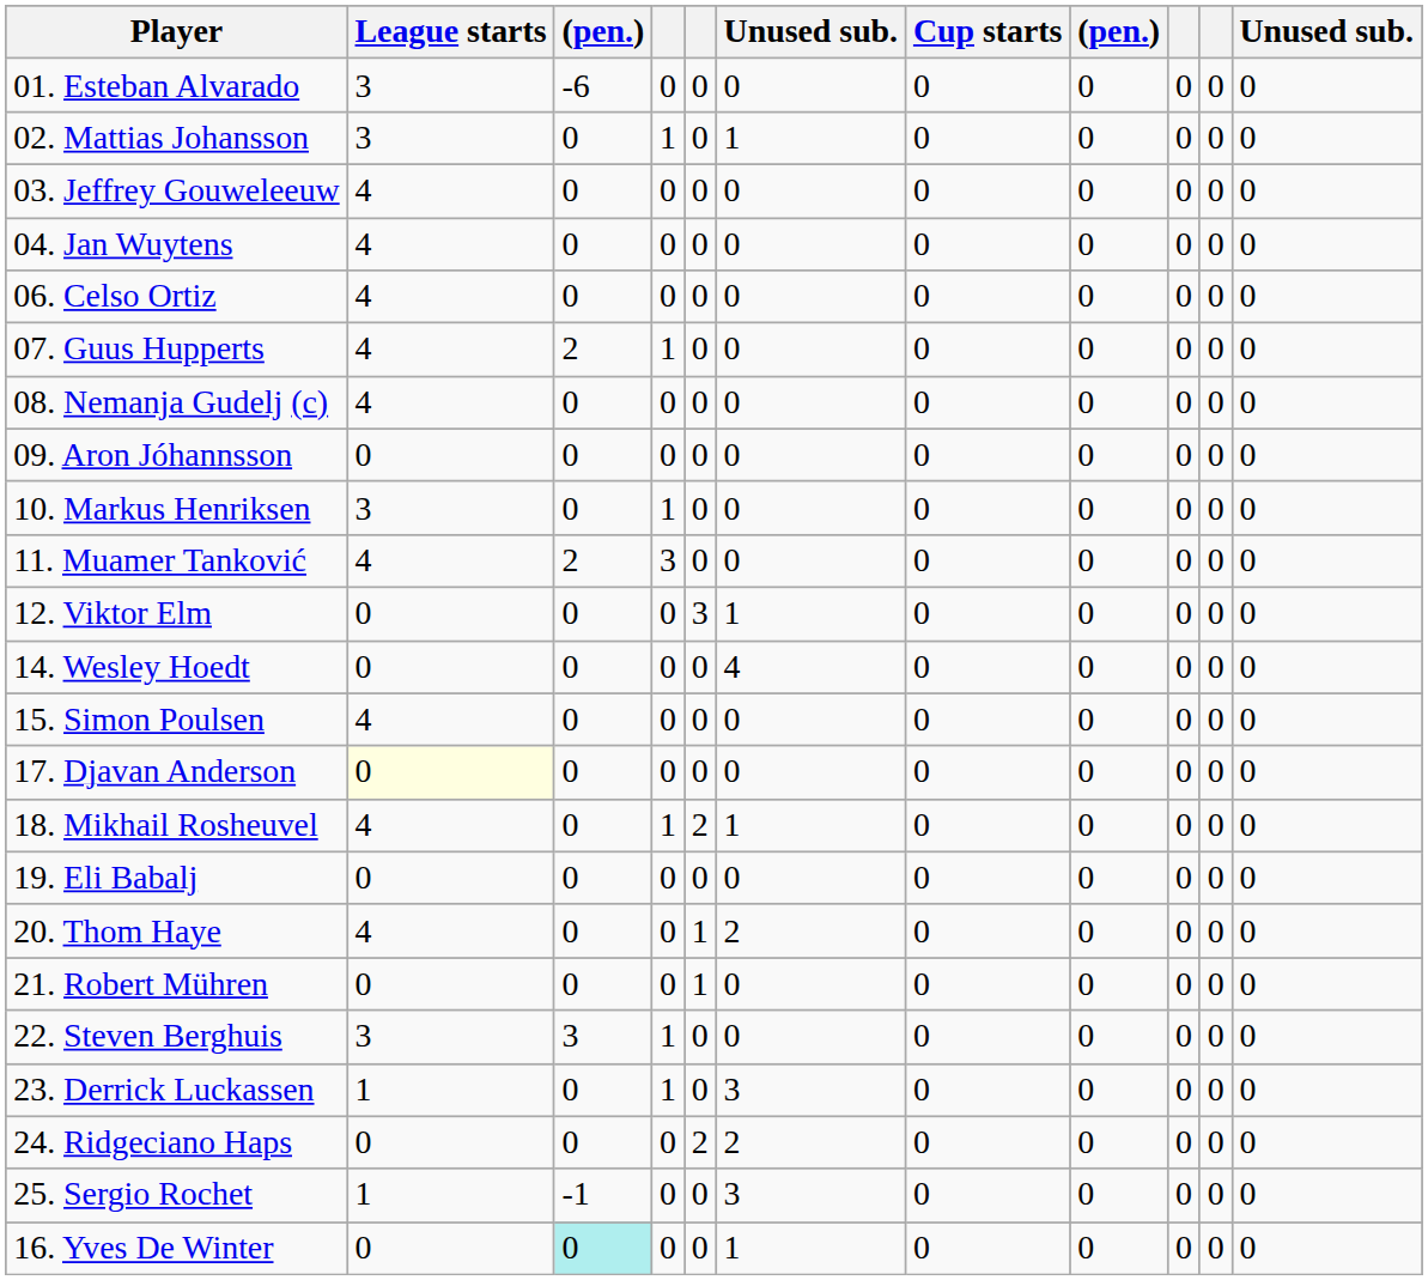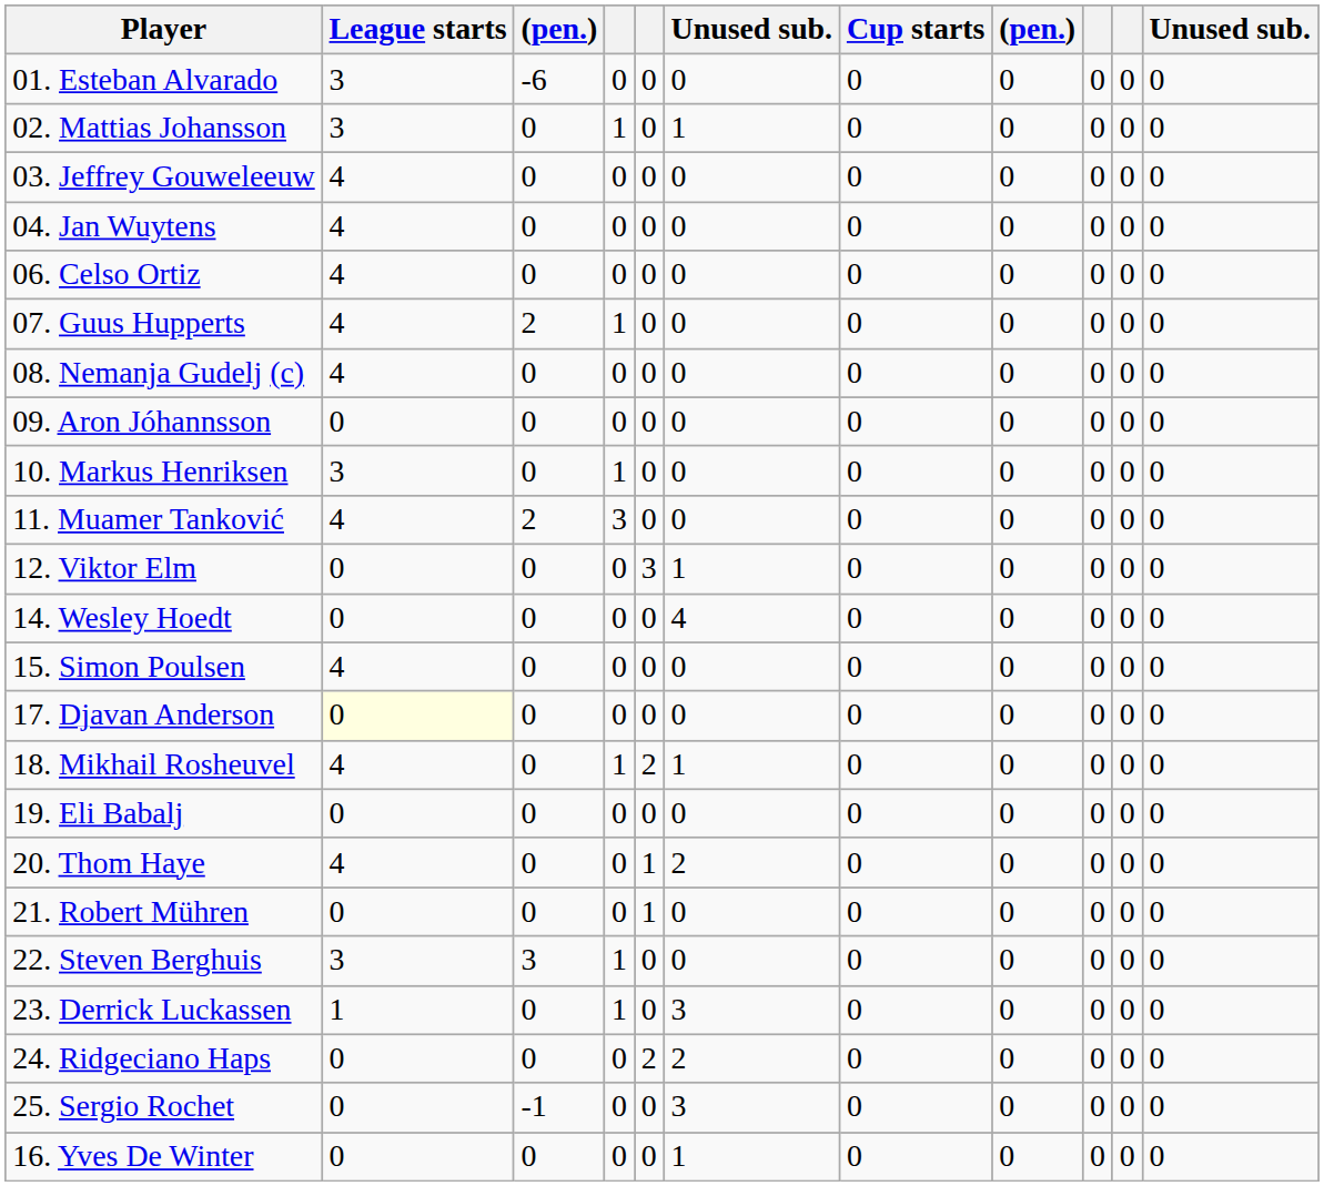25. Sergio Rochet | League starts: 1 -> 0
16. Yves De Winter | column 3: paleturquoise background -> no background
